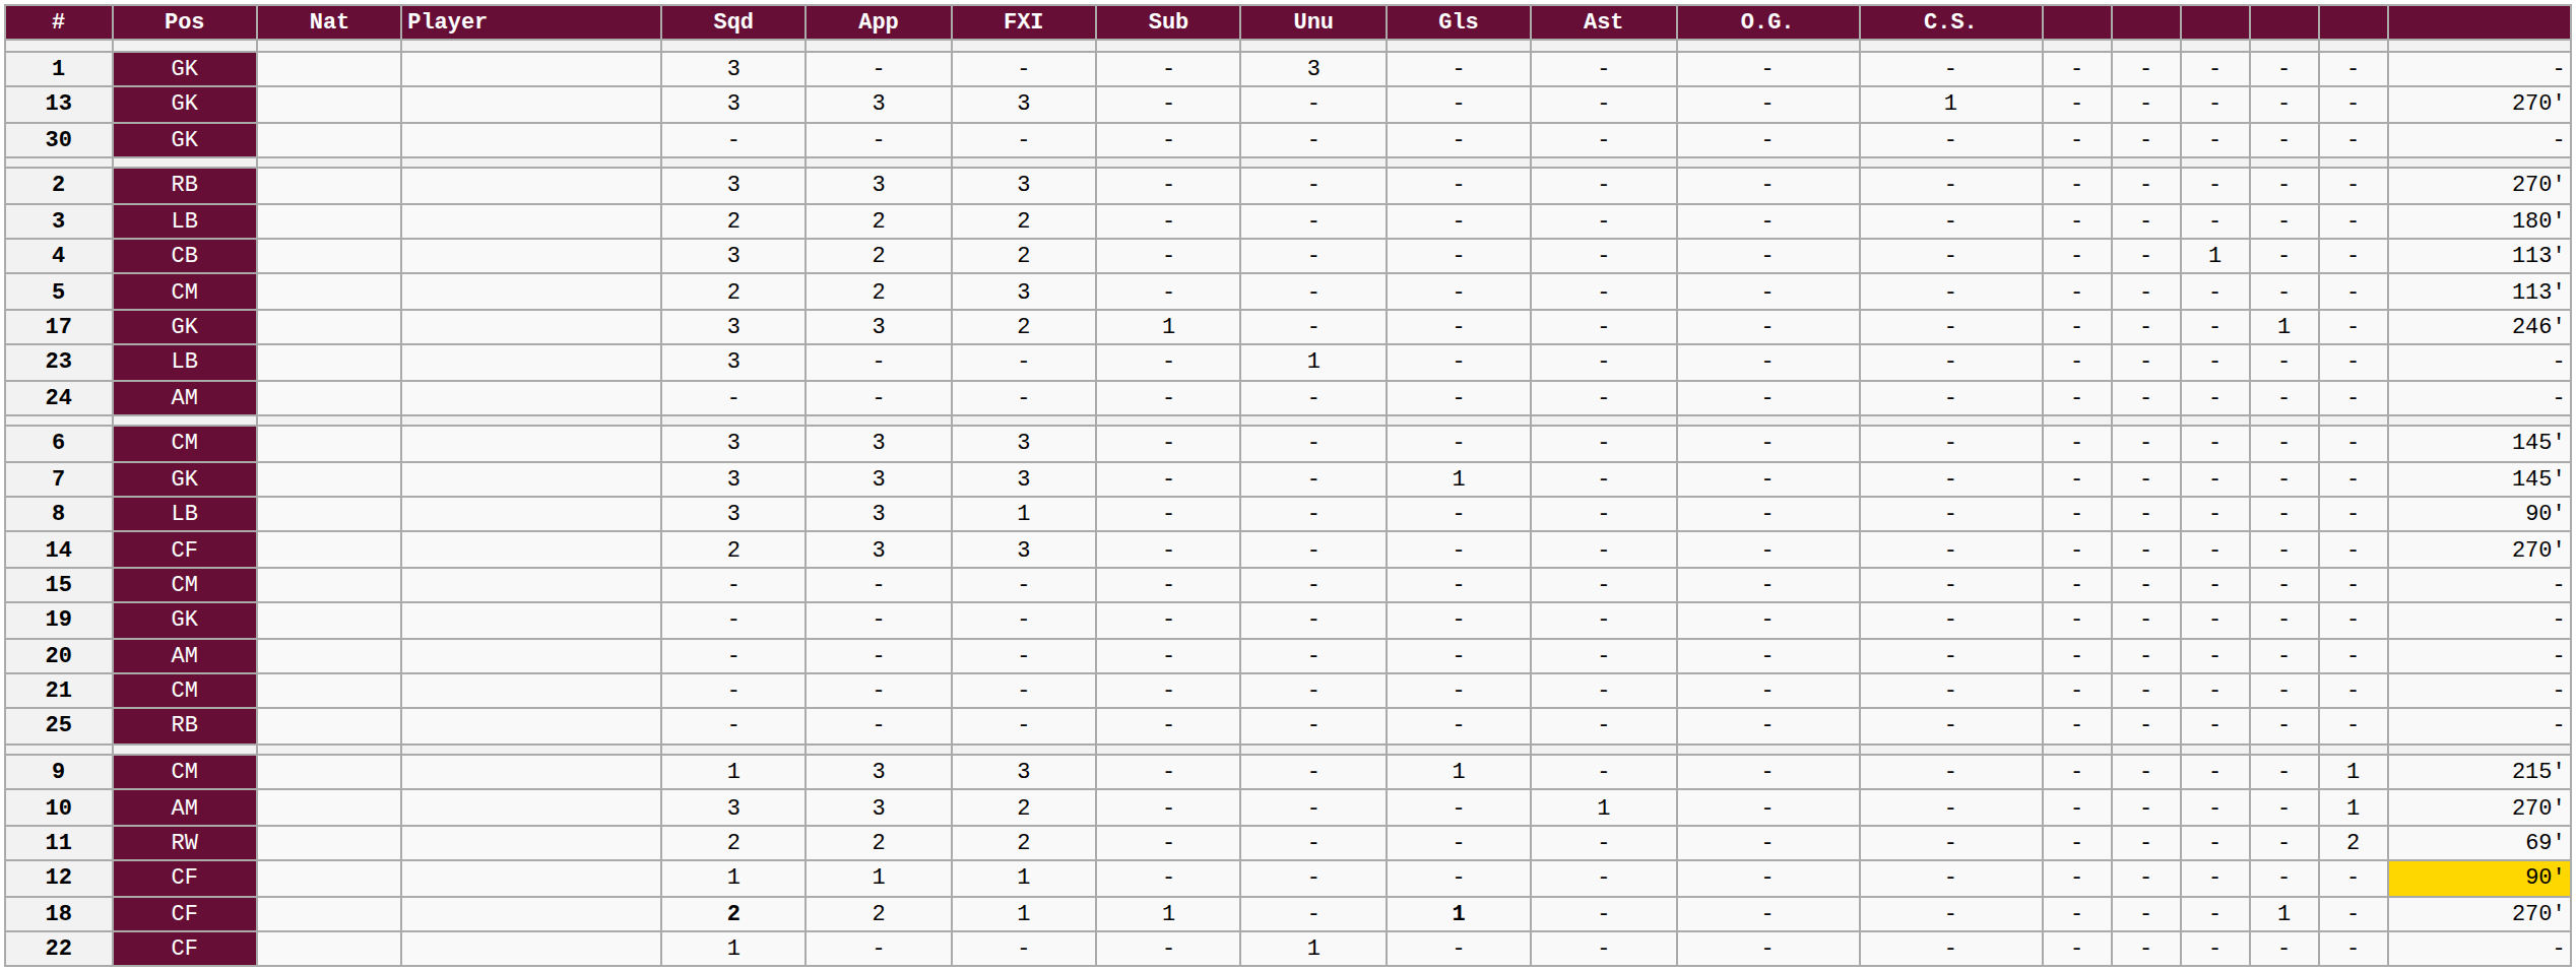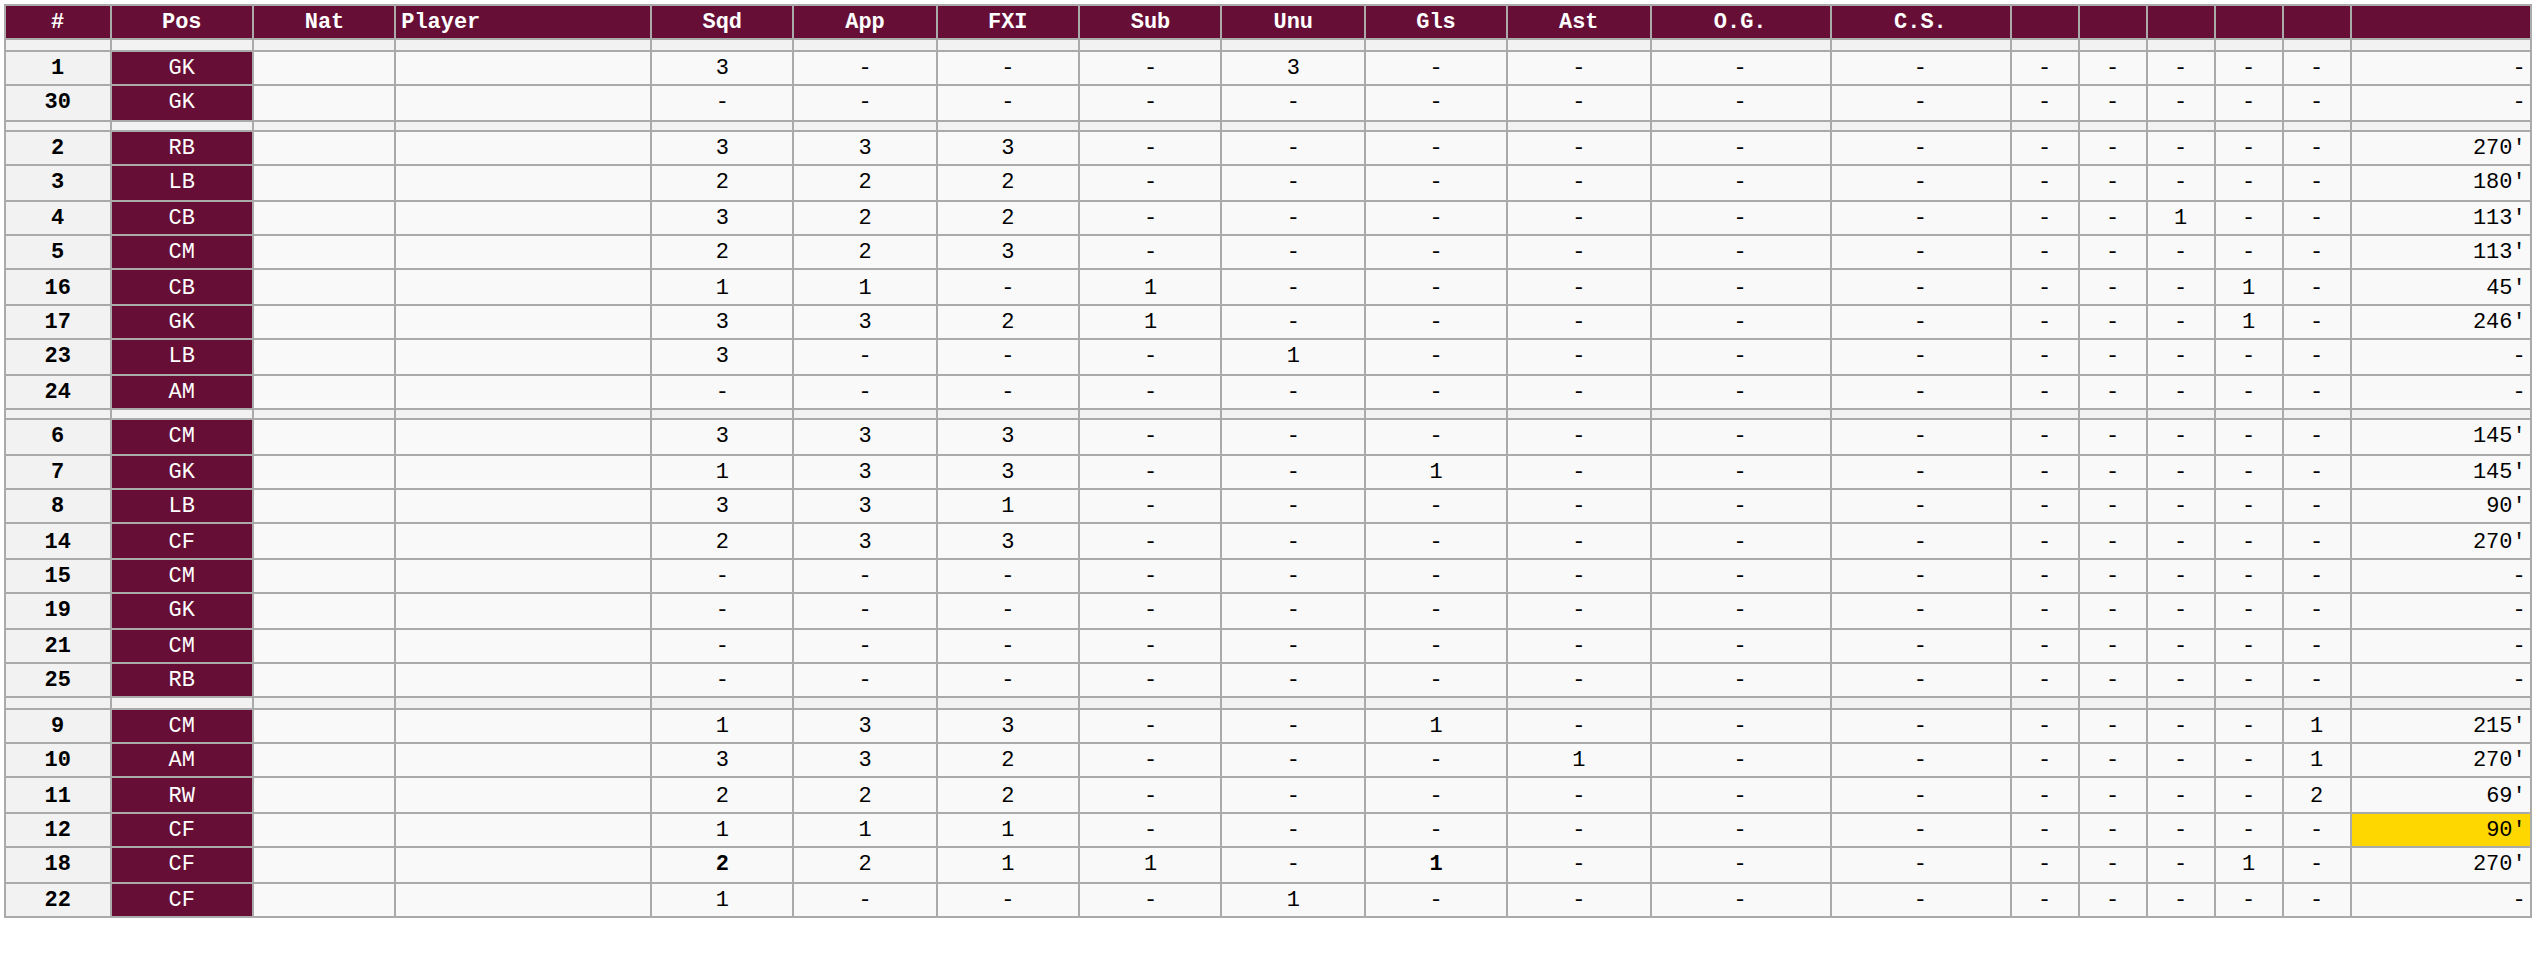- row: 13 | GK | 3 | 3 | 3 | - | - | - | - | - | 1 | - | - | - | - | - | 270'
+ row: 16 | CB | 1 | 1 | - | 1 | - | - | - | - | - | - | - | - | 1 | - | 45'
7 | Sqd: 3 -> 1
- row: 20 | AM | - | - | - | - | - | - | - | - | - | - | - | - | - | - | -
